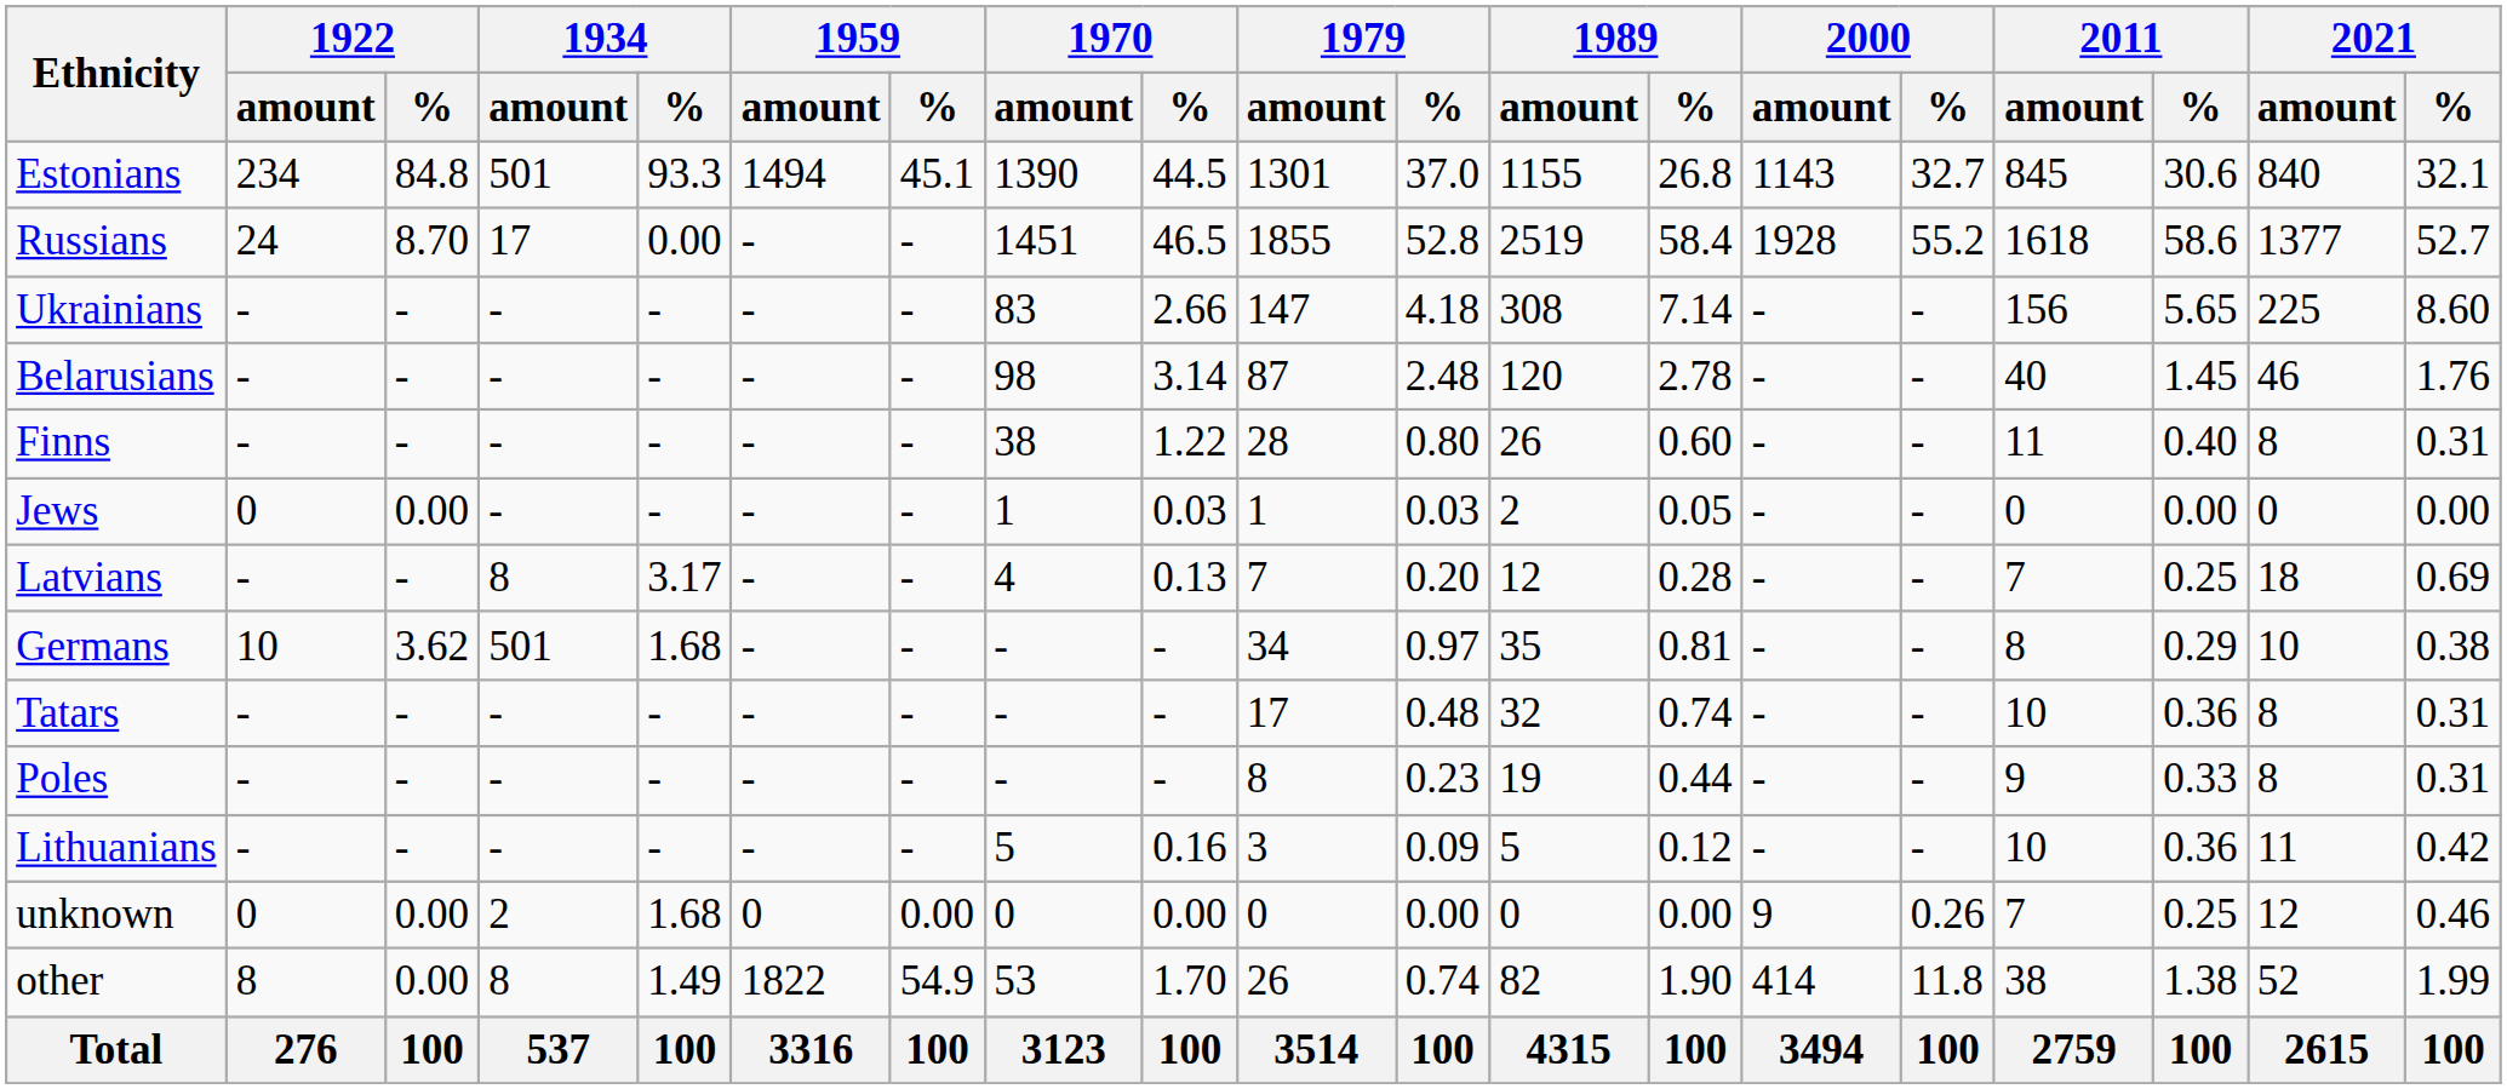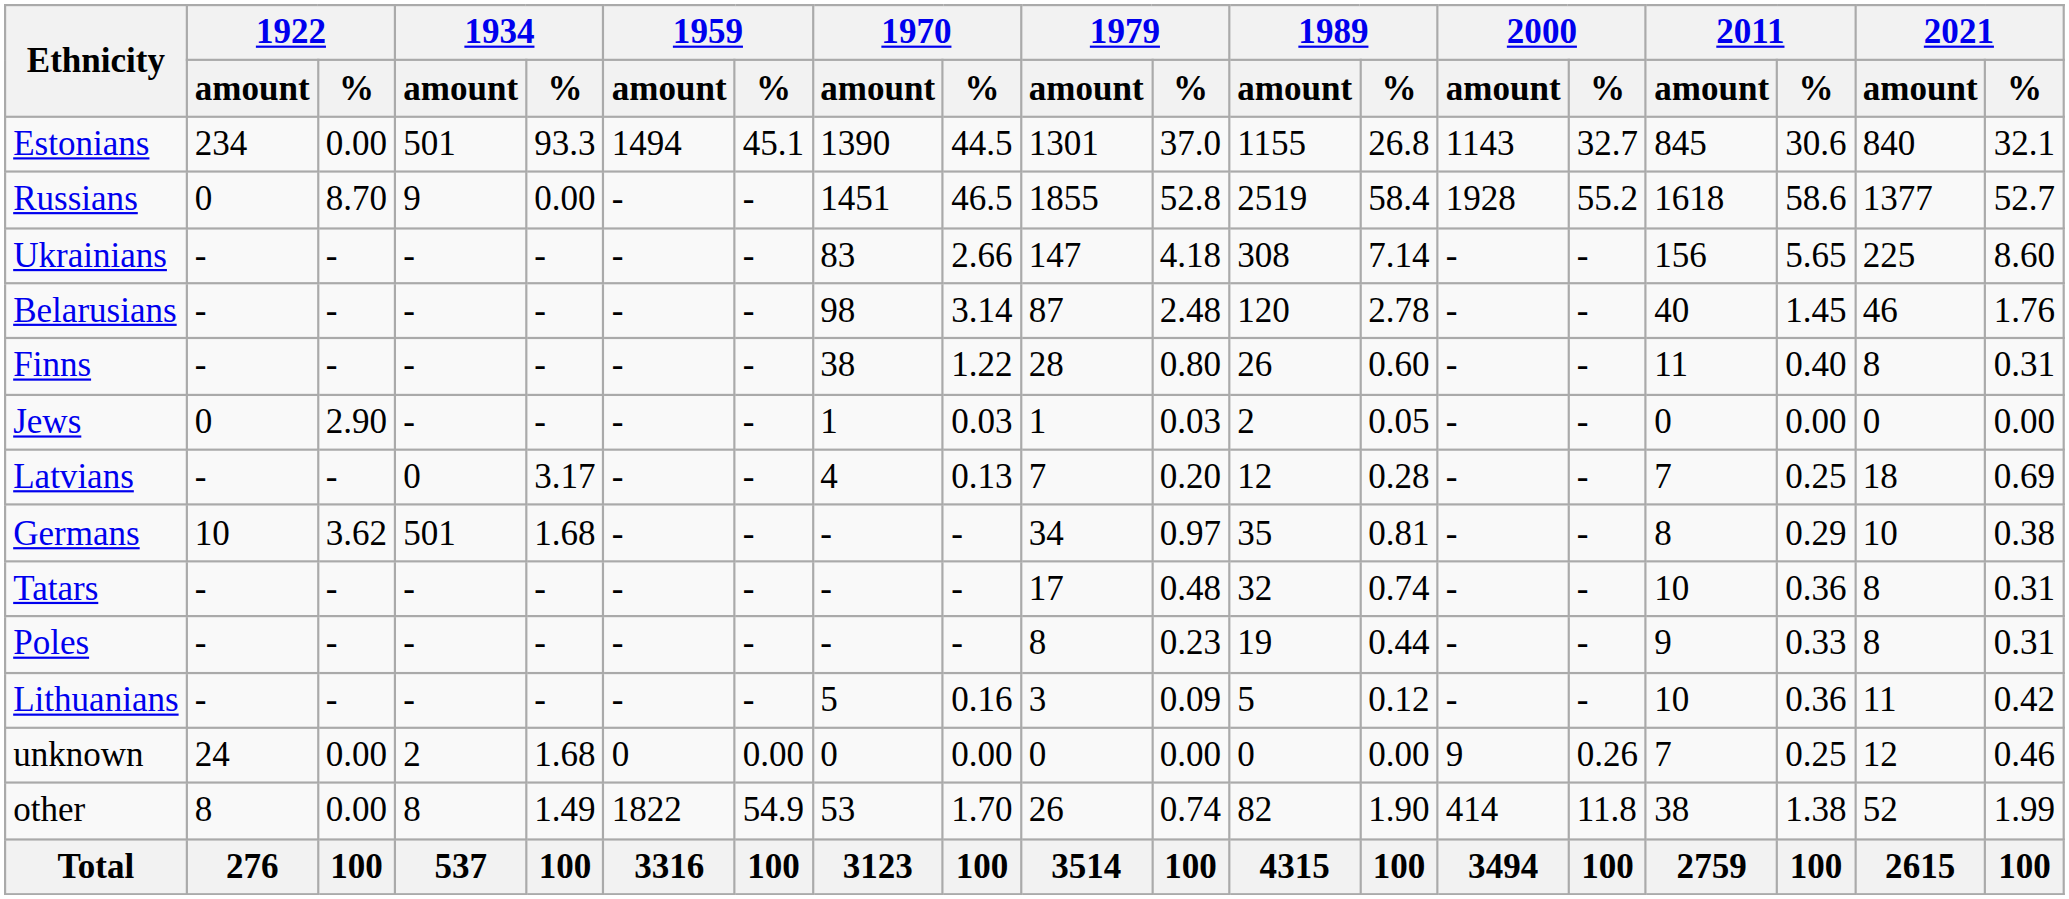Estonians | 1922 / %: 84.8 -> 0.00
Russians | 1922 / amount: 24 -> 0
Russians | 1934 / amount: 17 -> 9
Jews | 1922 / %: 0.00 -> 2.90
Latvians | 1934 / amount: 8 -> 0
unknown | 1922 / amount: 0 -> 24
